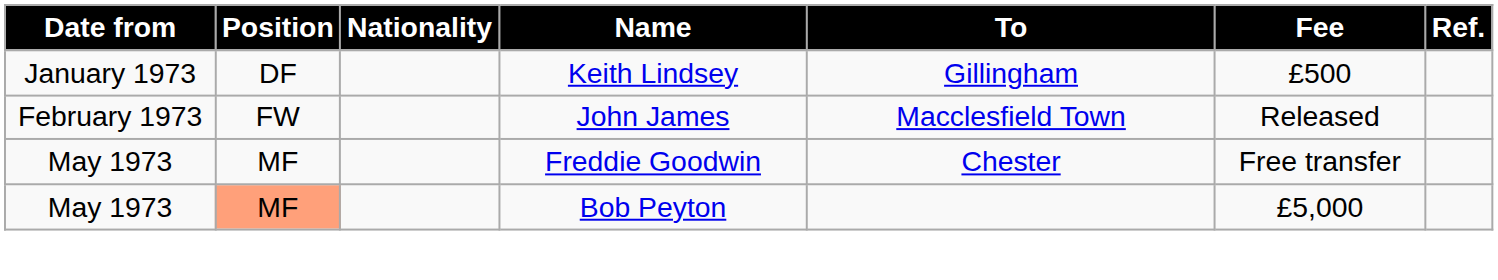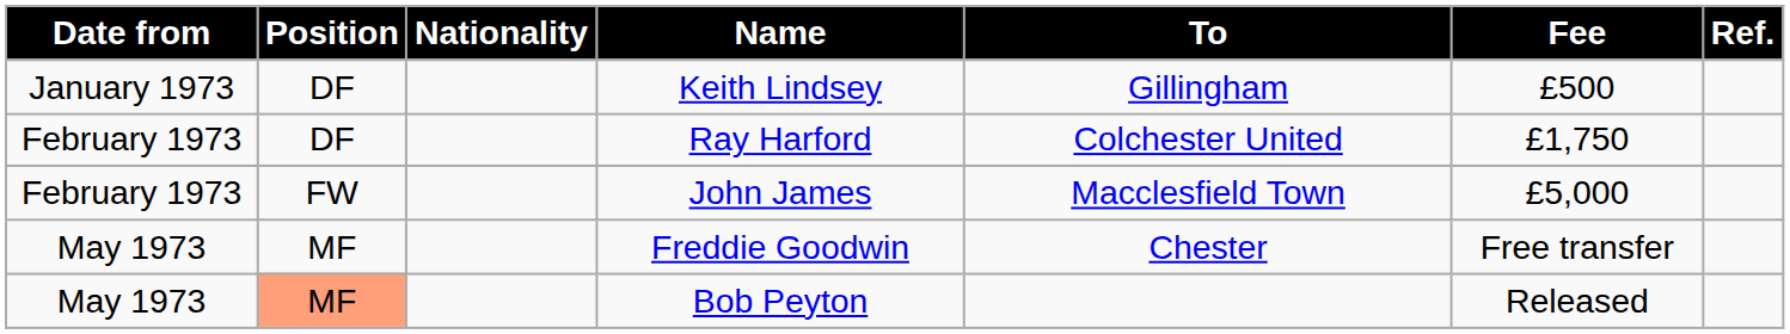+ row: February 1973 | DF | Ray Harford | Colchester United | £1,750
John James | Fee: Released -> £5,000
Bob Peyton | Fee: £5,000 -> Released
